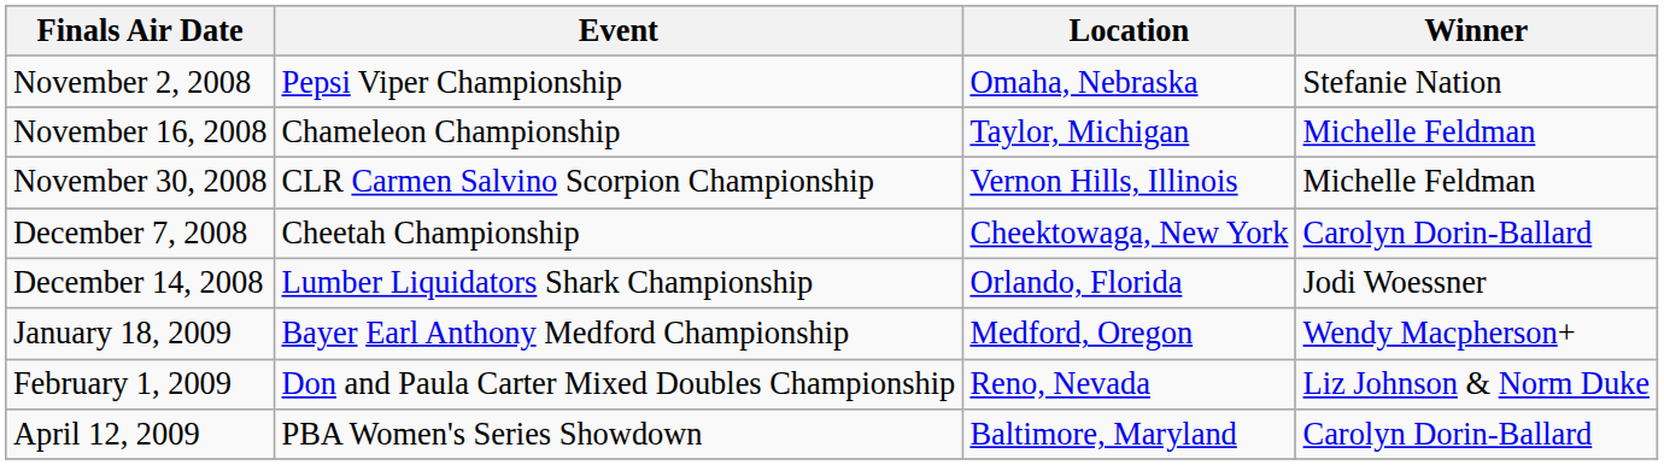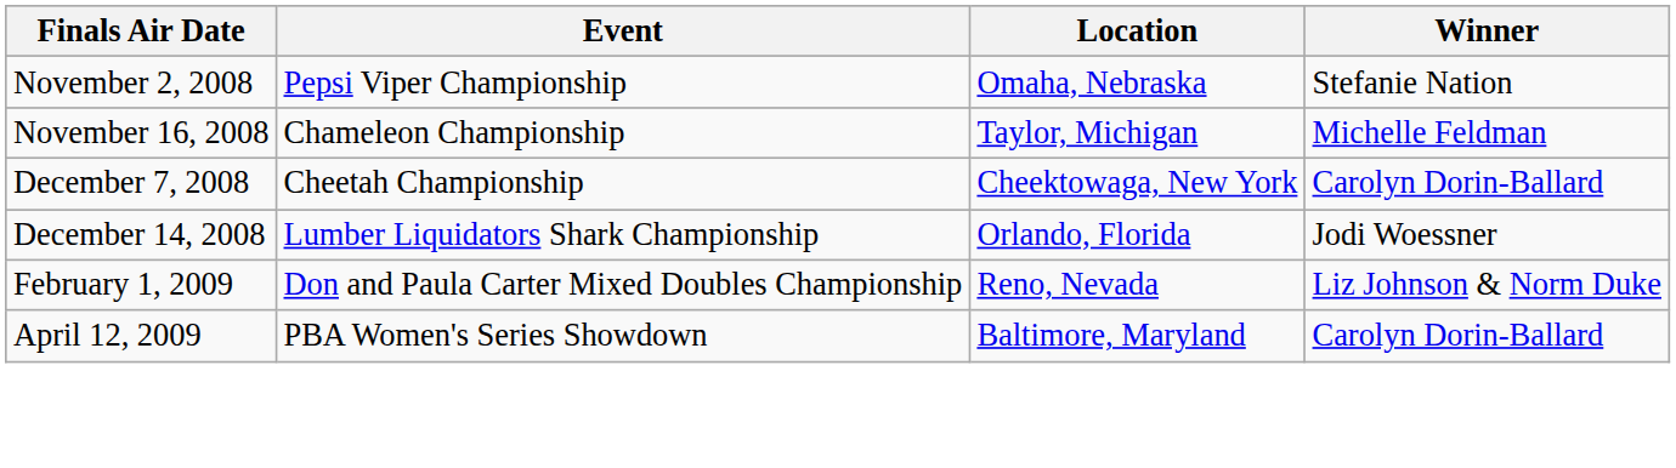- row: November 30, 2008 | CLR Carmen Salvino Scorpion Championship | Vernon Hills, Illinois | Michelle Feldman
- row: January 18, 2009 | Bayer Earl Anthony Medford Championship | Medford, Oregon | Wendy Macpherson+
